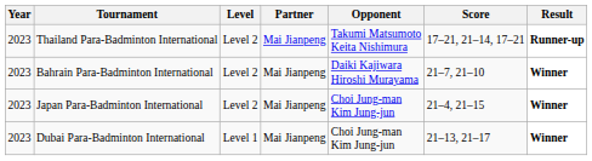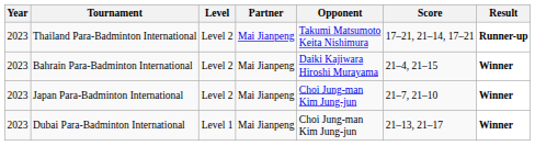Bahrain Para-Badminton International | Score: 21–7, 21–10 -> 21–4, 21–15
Japan Para-Badminton International | Score: 21–4, 21–15 -> 21–7, 21–10
